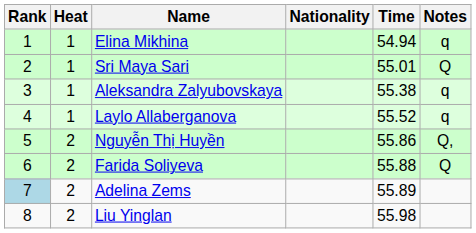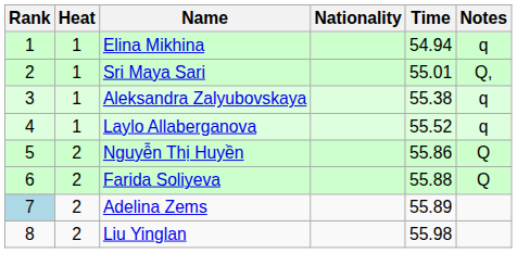Sri Maya Sari | Notes: Q -> Q,
Nguyễn Thị Huyền | Notes: Q, -> Q
